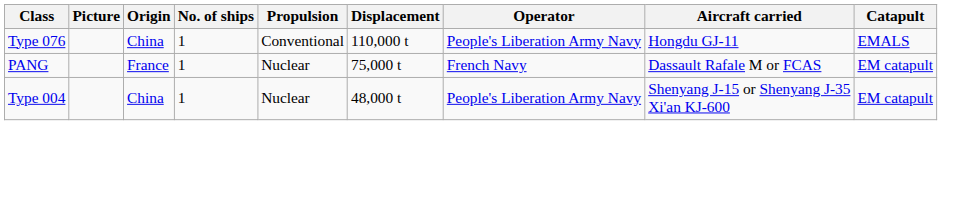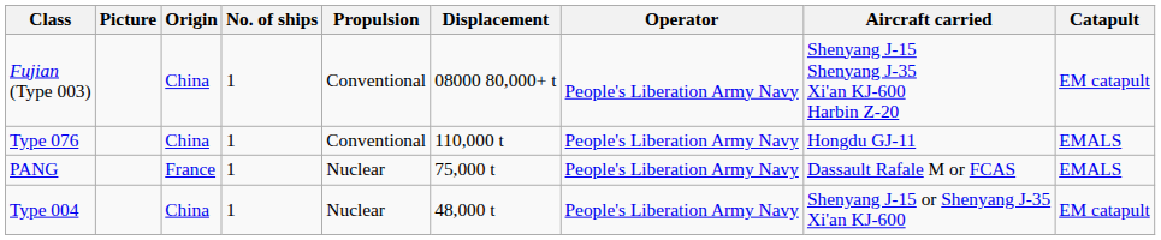+ row: Fujian (Type 003) | China | 1 | Conventional | 08000 80,000+ t | People's Liberation Army Navy | Shenyang J-15 Shenyang J-35 Xi'an KJ-600 Harbin Z-20 | EM catapult
PANG | Operator: French Navy -> People's Liberation Army Navy
PANG | Catapult: EM catapult -> EMALS
